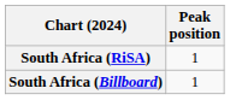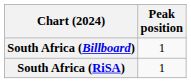rows swapped: South Africa (RiSA) <-> South Africa (Billboard)
